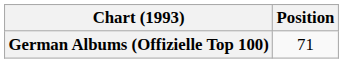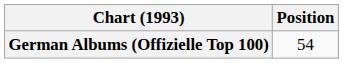German Albums (Offizielle Top 100) | Position: 71 -> 54
